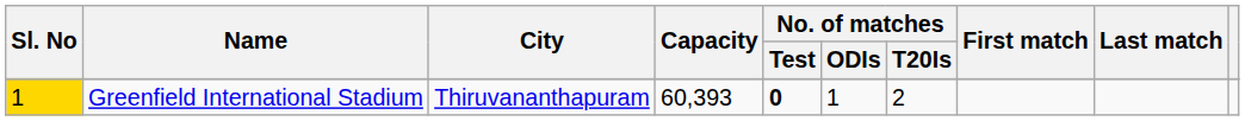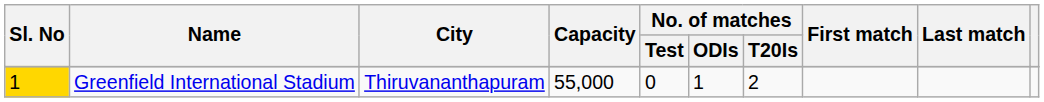Greenfield International Stadium | Capacity: 60,393 -> 55,000
Greenfield International Stadium | No. of matches / Test: bold -> normal
